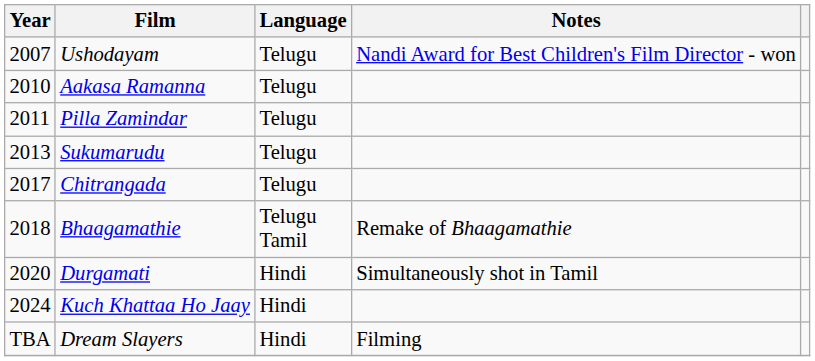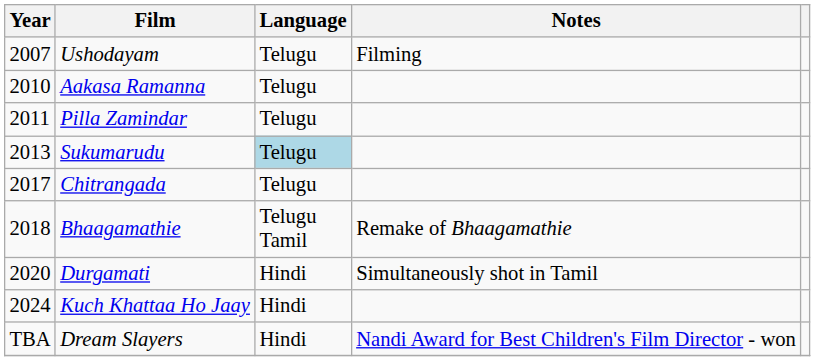Ushodayam | Notes: Nandi Award for Best Children's Film Director - won -> Filming
Sukumarudu | Language: no background -> lightblue background
Dream Slayers | Notes: Filming -> Nandi Award for Best Children's Film Director - won
